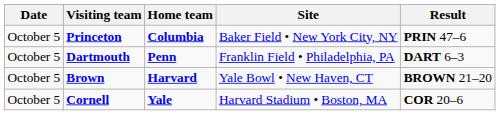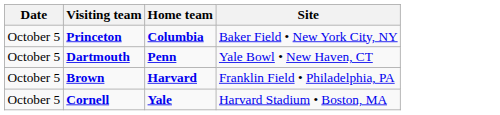- column: Result | PRIN 47–6 | DART 6–3 | BROWN 21–20 | COR 20–6
Dartmouth | Site: Franklin Field • Philadelphia, PA -> Yale Bowl • New Haven, CT
Brown | Site: Yale Bowl • New Haven, CT -> Franklin Field • Philadelphia, PA
